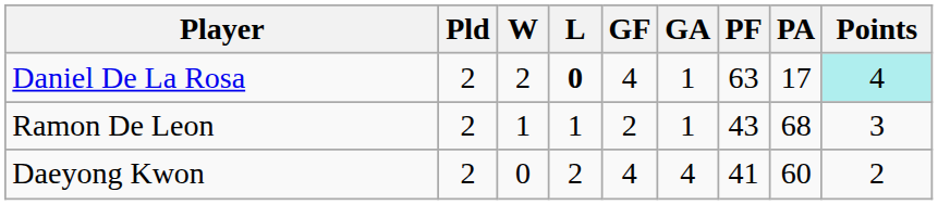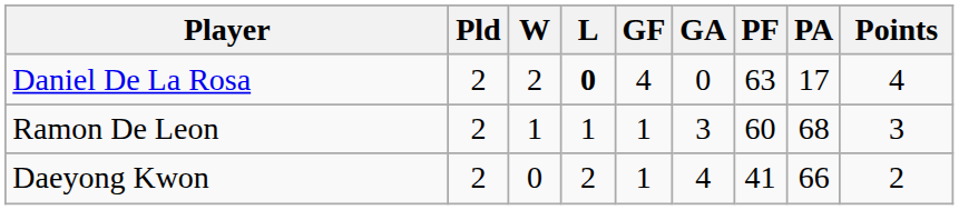Daniel De La Rosa | GA: 1 -> 0
Daniel De La Rosa | Points: paleturquoise background -> no background
Ramon De Leon | GF: 2 -> 1
Ramon De Leon | GA: 1 -> 3
Ramon De Leon | PF: 43 -> 60
Daeyong Kwon | GF: 4 -> 1
Daeyong Kwon | PA: 60 -> 66
